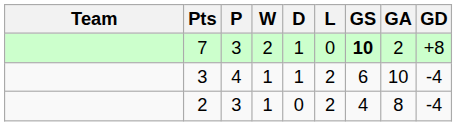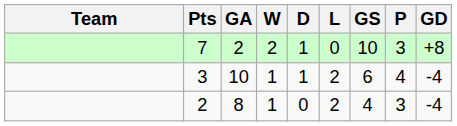columns swapped: P <-> GA
7 | GS: bold -> normal
